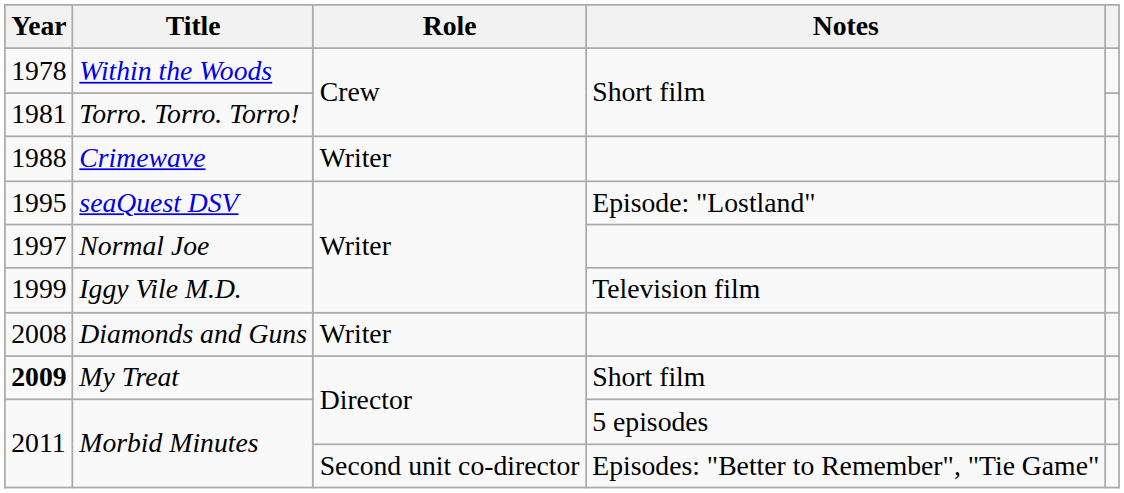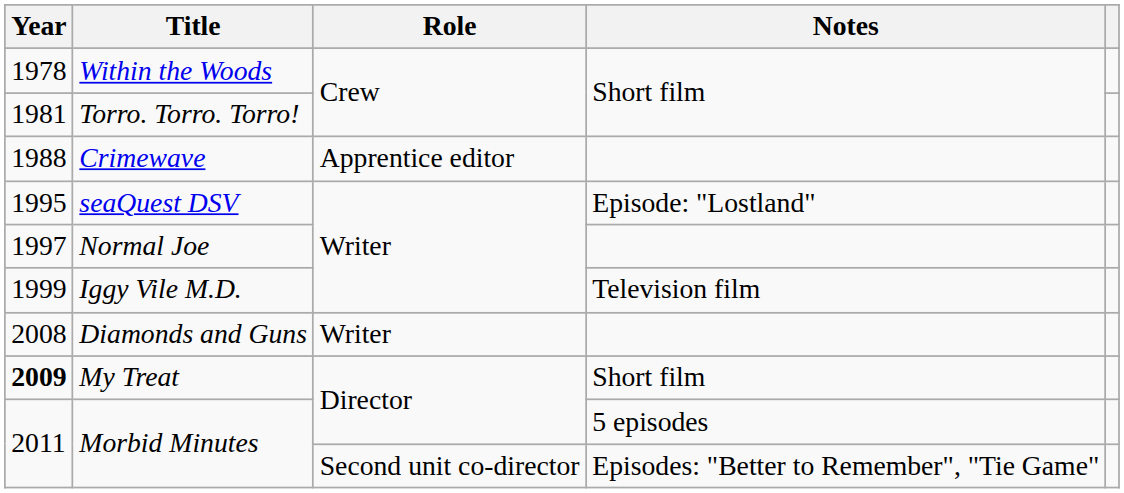Crimewave | Role: Writer -> Apprentice editor
